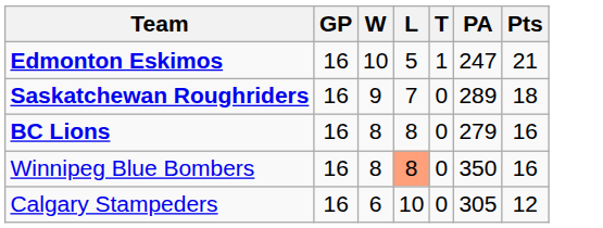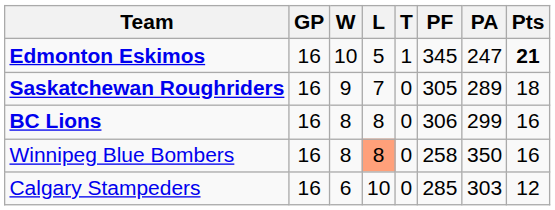+ column: PF | 345 | 305 | 306 | 258 | 285
Edmonton Eskimos | Pts: normal -> bold
BC Lions | PA: 279 -> 299
Calgary Stampeders | PA: 305 -> 303
